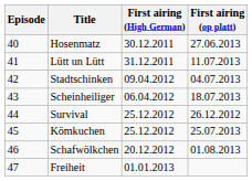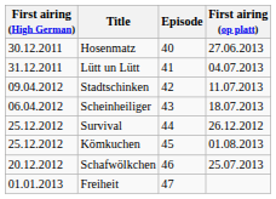columns swapped: Episode <-> First airing (High German)
Lütt un Lütt | First airing (op platt): 11.07.2013 -> 04.07.2013
Stadtschinken | First airing (op platt): 04.07.2013 -> 11.07.2013
Kömkuchen | First airing (op platt): 25.07.2013 -> 01.08.2013
Schafwölkchen | First airing (op platt): 01.08.2013 -> 25.07.2013
